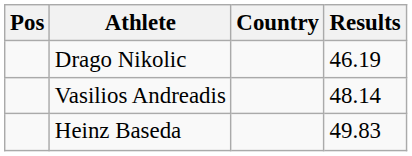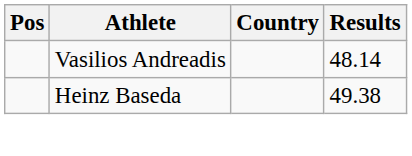- row: Drago Nikolic | 46.19
Heinz Baseda | Results: 49.83 -> 49.38
